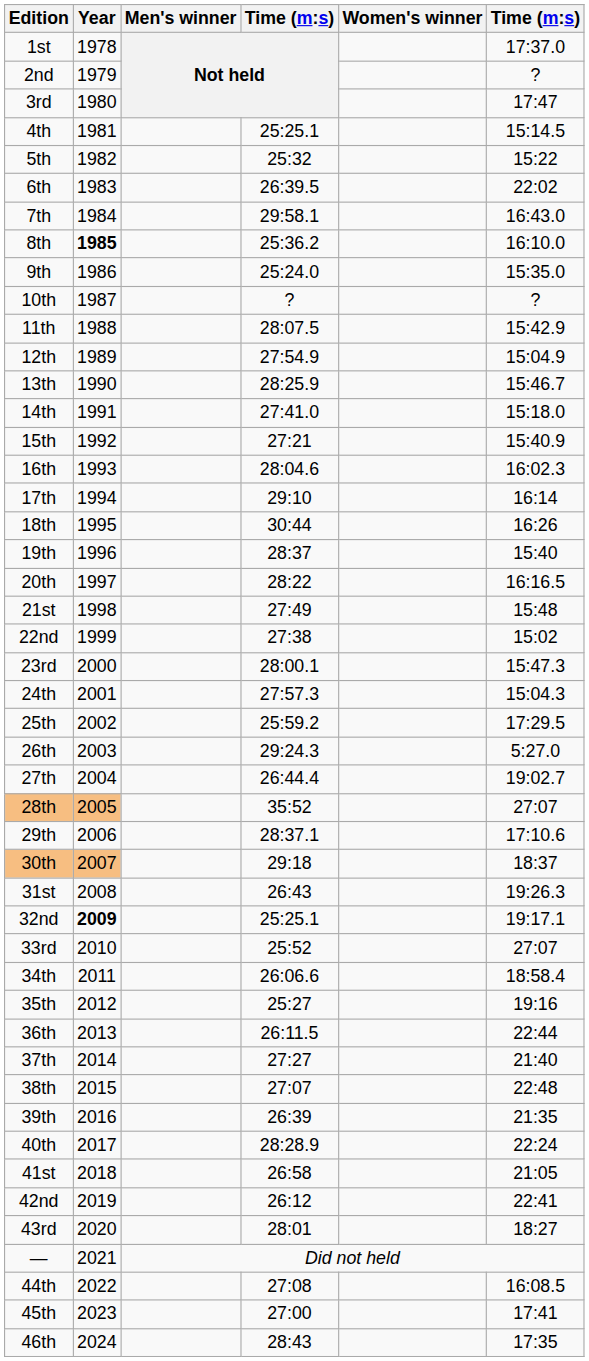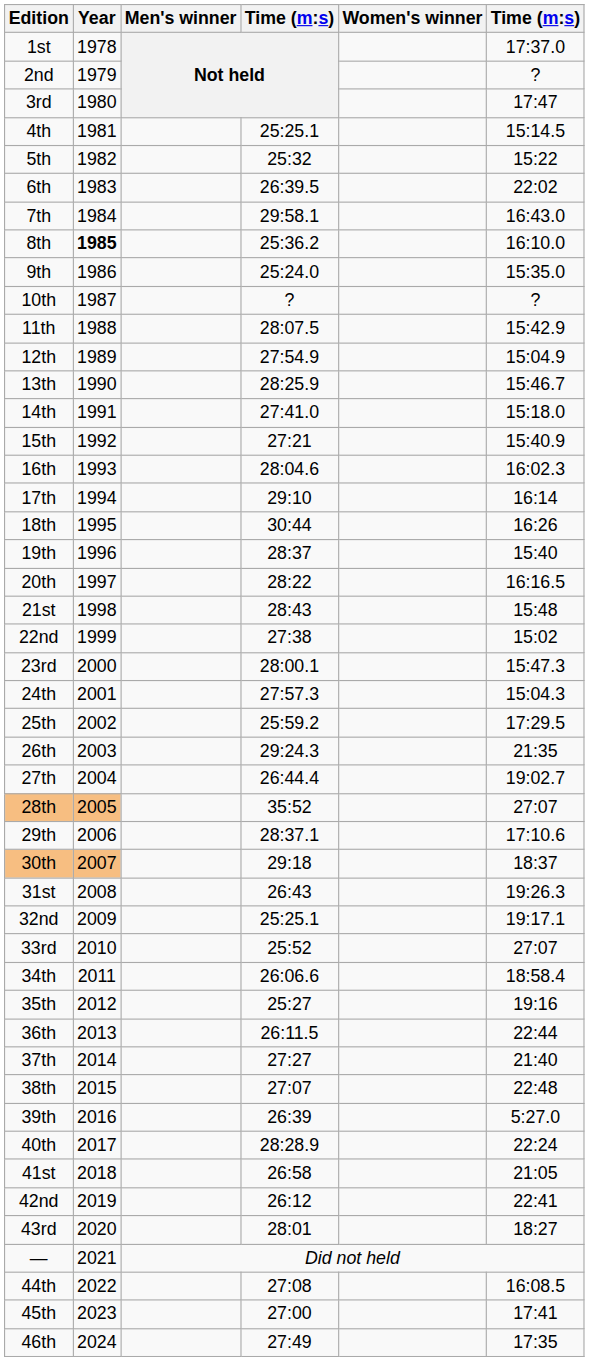21st | column 4: 27:49 -> 28:43
26th | column 6: 5:27.0 -> 21:35
32nd | Year: bold -> normal
39th | column 6: 21:35 -> 5:27.0
46th | column 4: 28:43 -> 27:49
